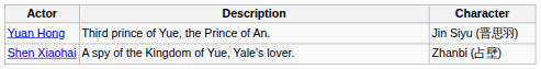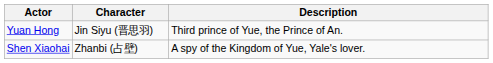columns swapped: Character <-> Description
